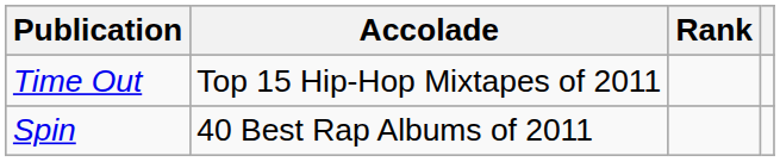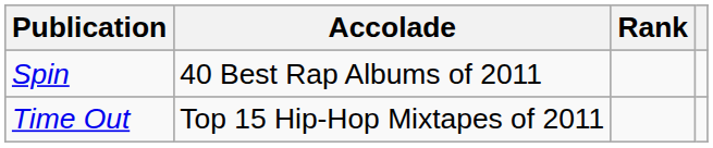rows swapped: Spin <-> Time Out
